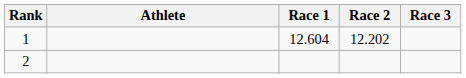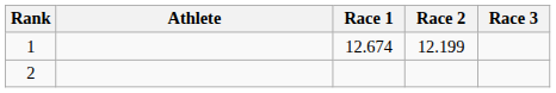1 | Race 1: 12.604 -> 12.674
1 | Race 2: 12.202 -> 12.199
